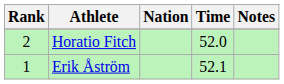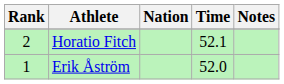Horatio Fitch | Time: 52.0 -> 52.1
Erik Åström | Time: 52.1 -> 52.0
